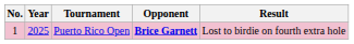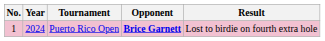Puerto Rico Open | Year: 2025 -> 2024
